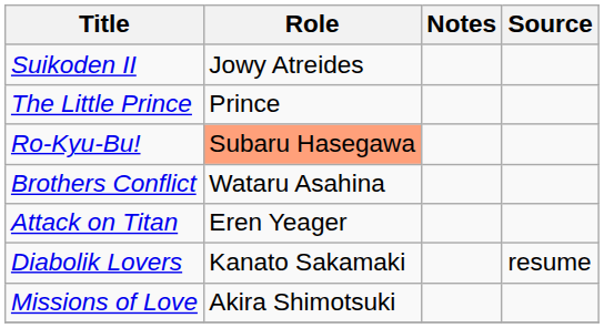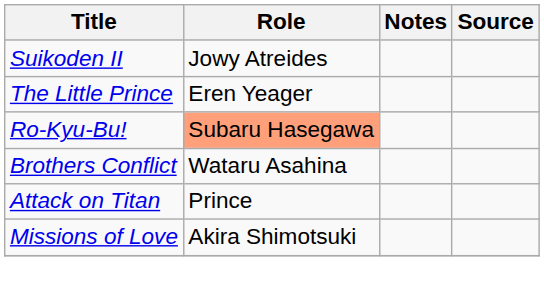The Little Prince | Role: Prince -> Eren Yeager
Attack on Titan | Role: Eren Yeager -> Prince
- row: Diabolik Lovers | Kanato Sakamaki | resume
